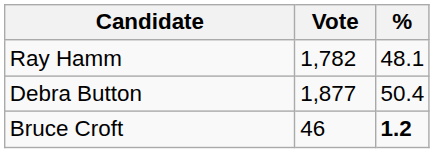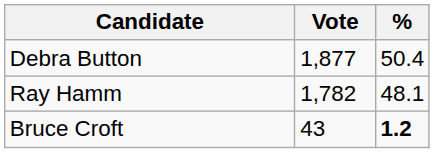rows swapped: Debra Button <-> Ray Hamm
Bruce Croft | Vote: 46 -> 43
